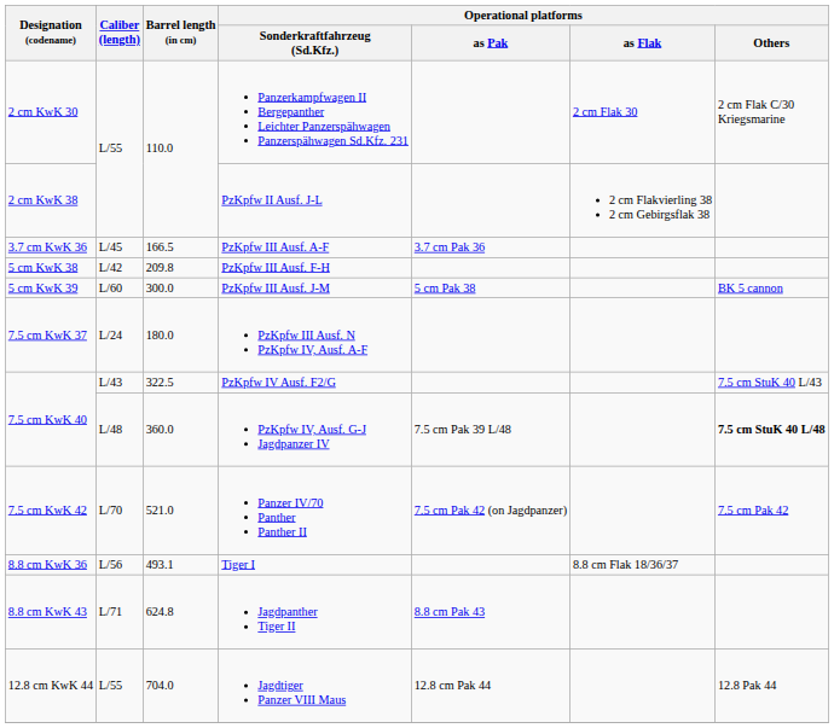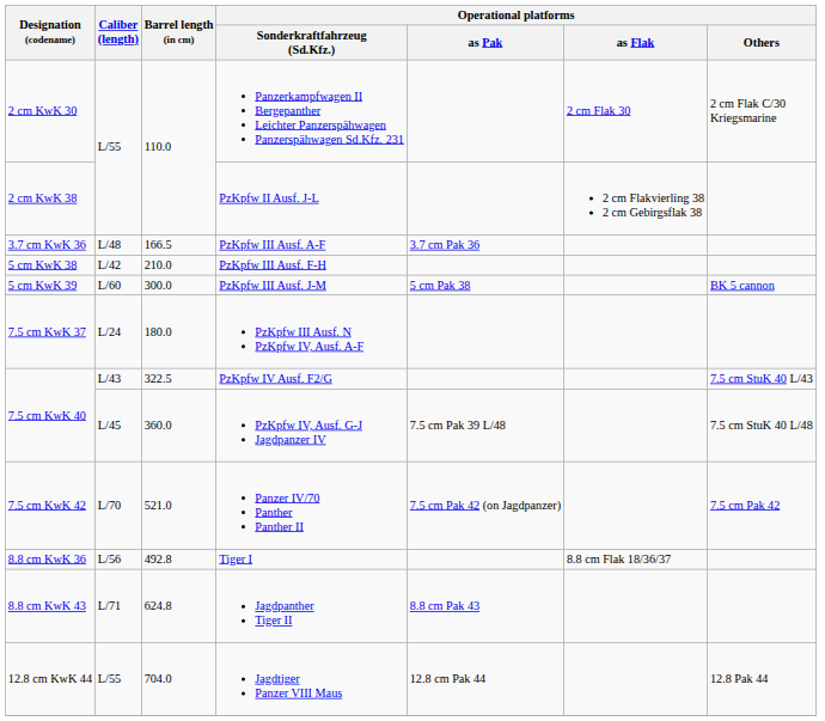PzKpfw III Ausf. A-F | Caliber (length): L/45 -> L/48
PzKpfw III Ausf. F-H | Barrel length (in cm): 209.8 -> 210.0
PzKpfw IV, Ausf. G-J Jagdpanzer IV | Caliber (length): L/48 -> L/45
PzKpfw IV, Ausf. G-J Jagdpanzer IV | Operational platforms / Others: bold -> normal
Tiger I | Barrel length (in cm): 493.1 -> 492.8
